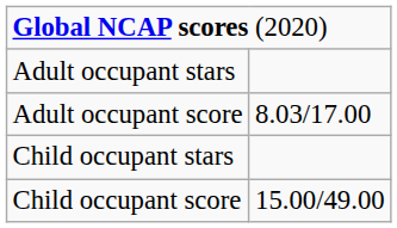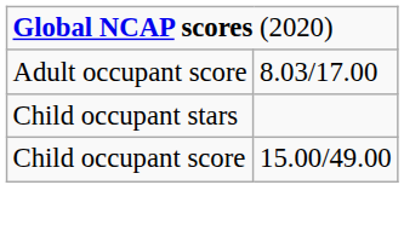- row: Adult occupant stars
